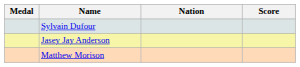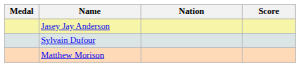rows swapped: Jasey Jay Anderson <-> Sylvain Dufour
